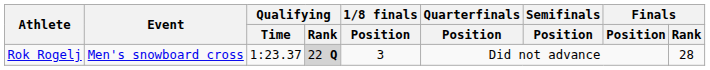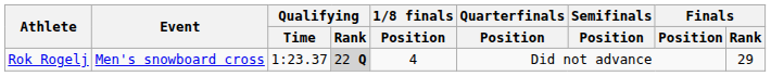Rok Rogelj | 1/8 finals / Position: 3 -> 4
Rok Rogelj | Finals / Rank: 28 -> 29
